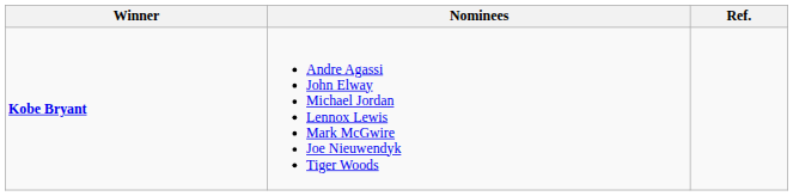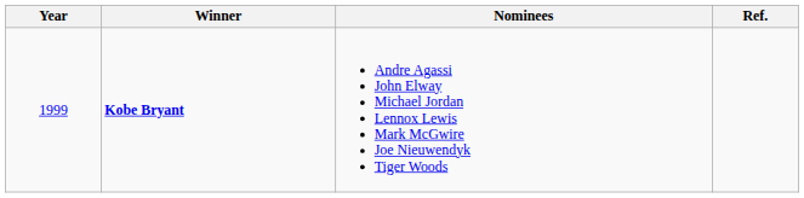+ column: Year | 1999
